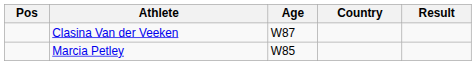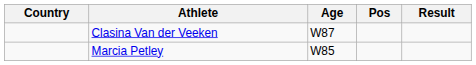columns swapped: Pos <-> Country
